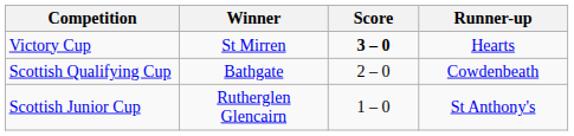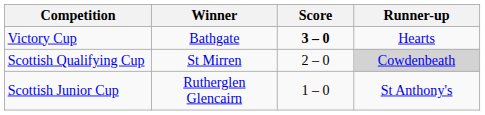Victory Cup | Winner: St Mirren -> Bathgate
Scottish Qualifying Cup | Winner: Bathgate -> St Mirren
Scottish Qualifying Cup | Runner-up: no background -> lightgrey background
